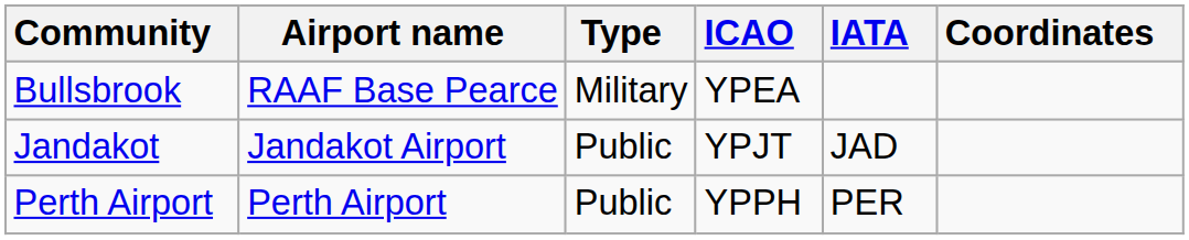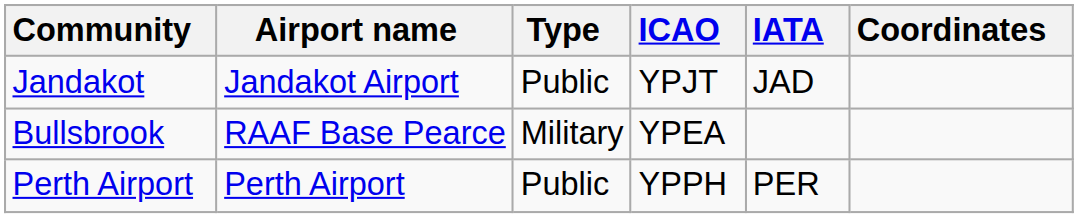rows swapped: Bullsbrook <-> Jandakot
